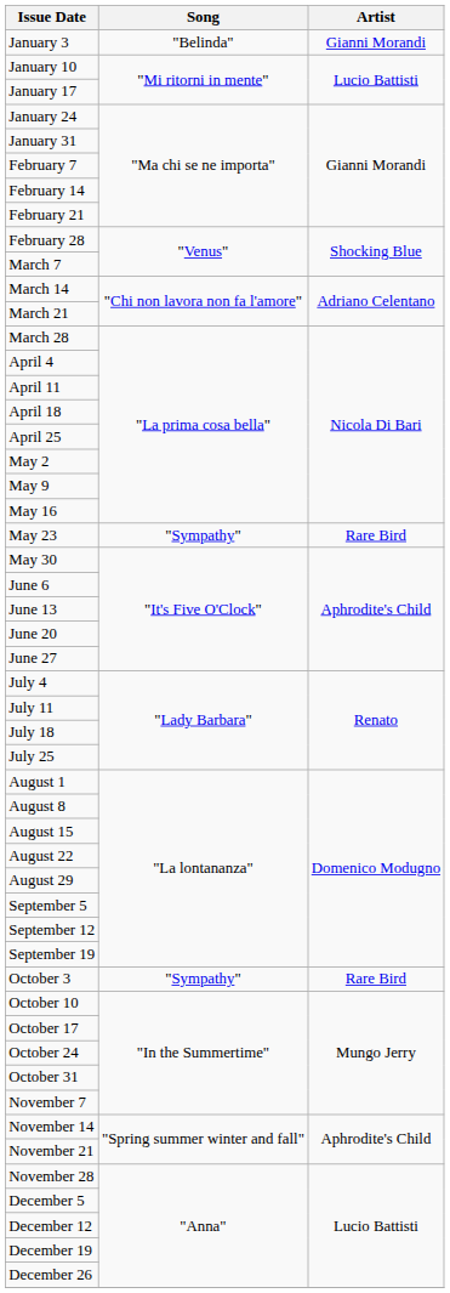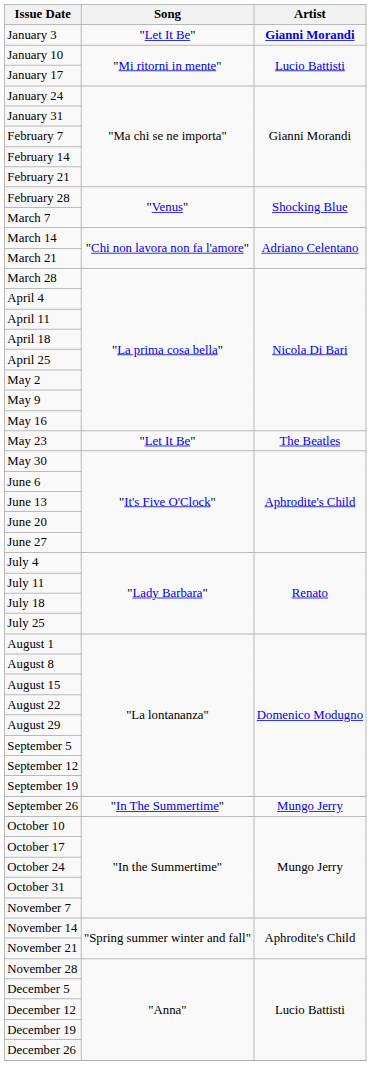January 3 | Song: "Belinda" -> "Let It Be"
January 3 | Artist: normal -> bold
May 23 | Song: "Sympathy" -> "Let It Be"
May 23 | Artist: Rare Bird -> The Beatles
+ row: September 26 | "In The Summertime" | Mungo Jerry
- row: October 3 | "Sympathy" | Rare Bird
